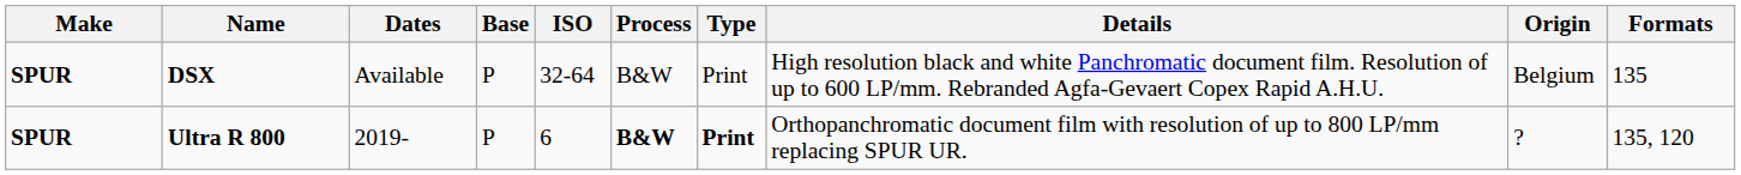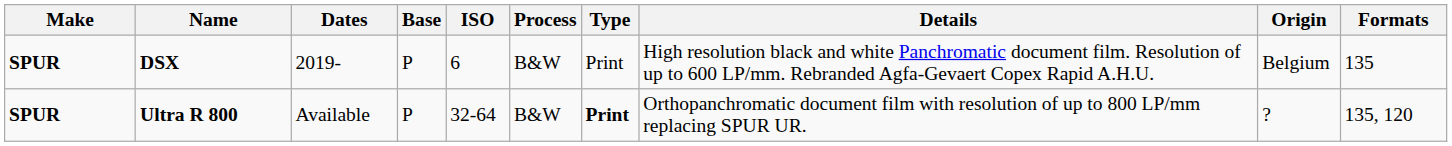DSX | Dates: Available -> 2019-
DSX | ISO: 32-64 -> 6
Ultra R 800 | Dates: 2019- -> Available
Ultra R 800 | ISO: 6 -> 32-64
Ultra R 800 | Process: bold -> normal
